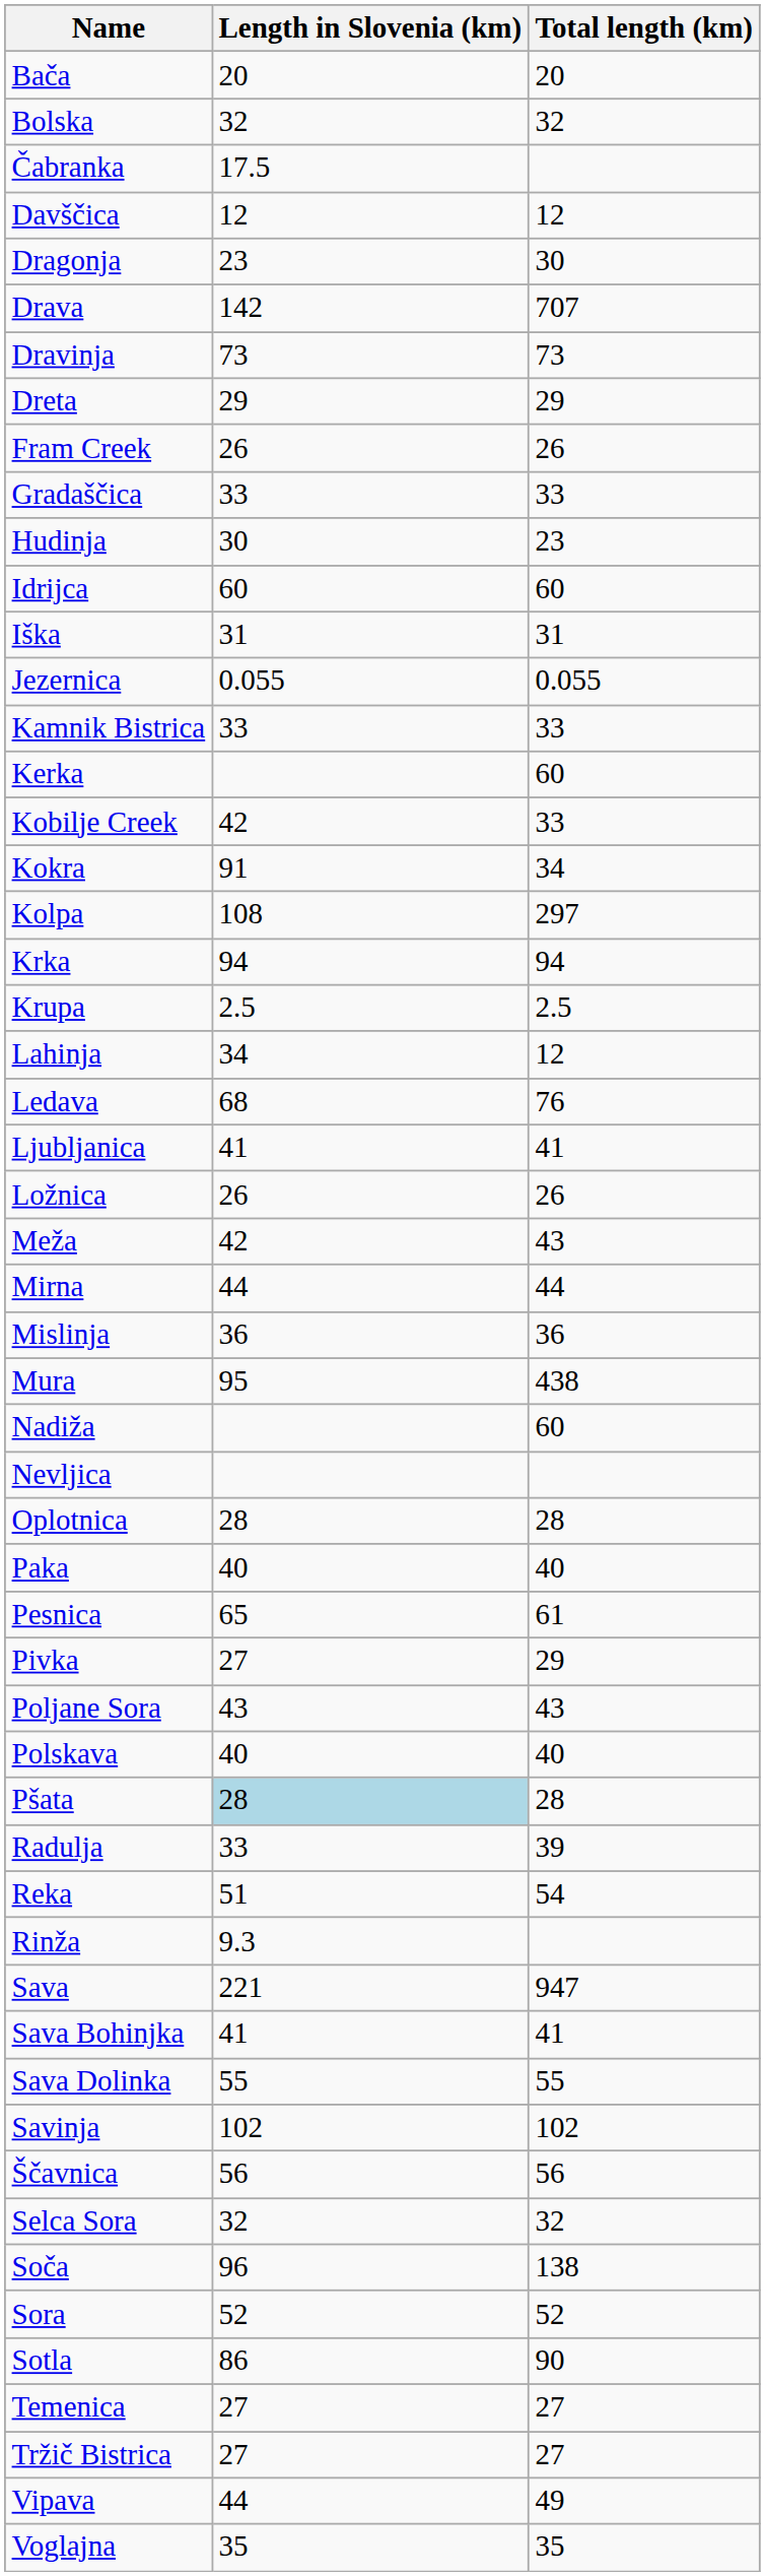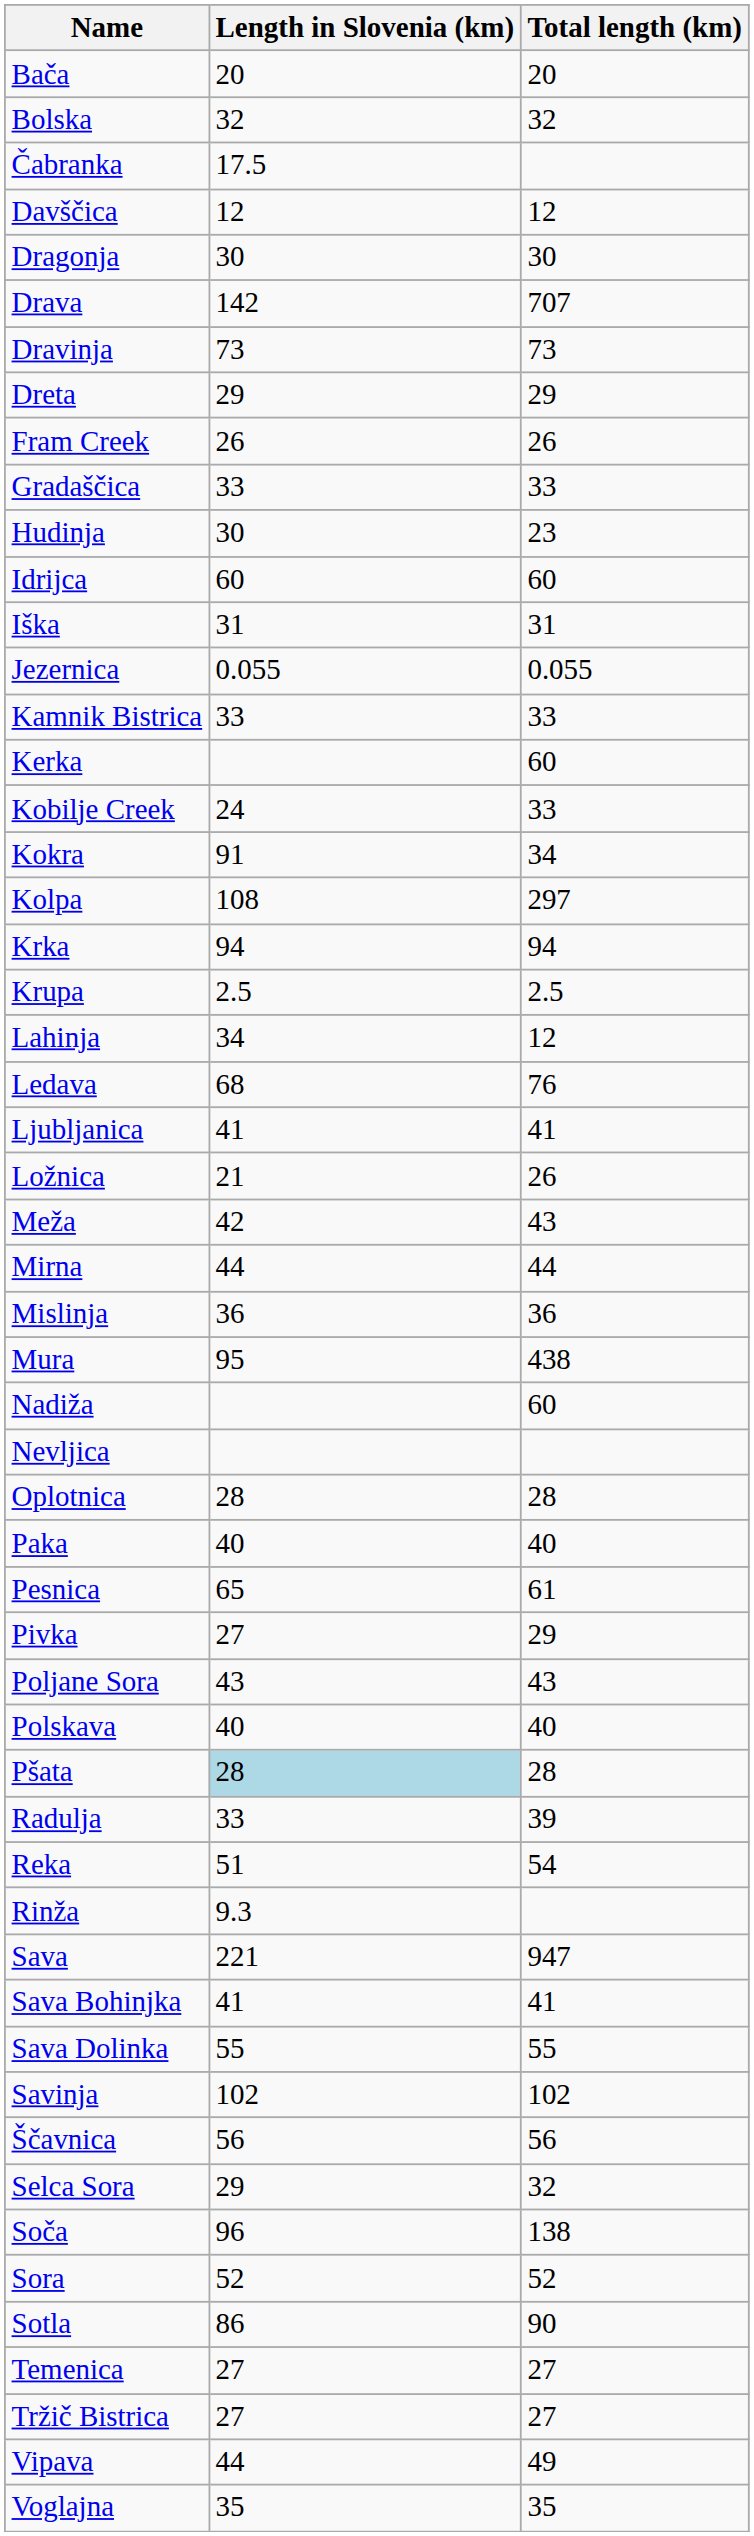Dragonja | Length in Slovenia (km): 23 -> 30
Kobilje Creek | Length in Slovenia (km): 42 -> 24
Ložnica | Length in Slovenia (km): 26 -> 21
Selca Sora | Length in Slovenia (km): 32 -> 29
